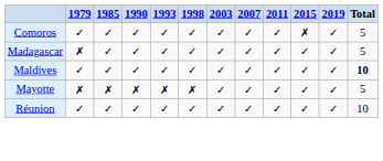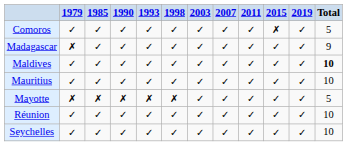Madagascar | Total: 5 -> 9
+ row: Mauritius | ✓ | ✓ | ✓ | ✓ | ✓ | ✓ | ✓ | ✓ | ✓ | ✓ | 10
+ row: Seychelles | ✓ | ✓ | ✓ | ✓ | ✓ | ✓ | ✓ | ✓ | ✓ | ✓ | 10
